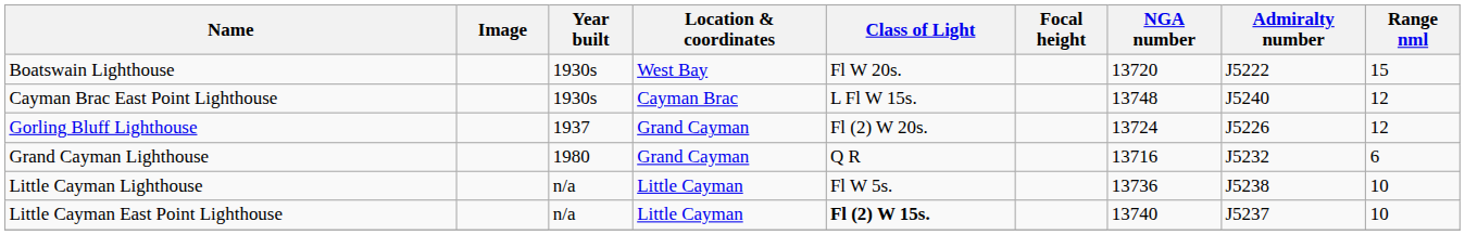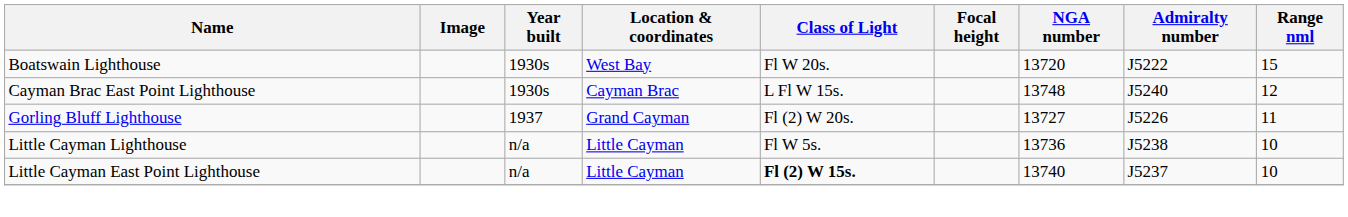Gorling Bluff Lighthouse | NGA number: 13724 -> 13727
Gorling Bluff Lighthouse | Range nml: 12 -> 11
- row: Grand Cayman Lighthouse | 1980 | Grand Cayman | Q R | 13716 | J5232 | 6
